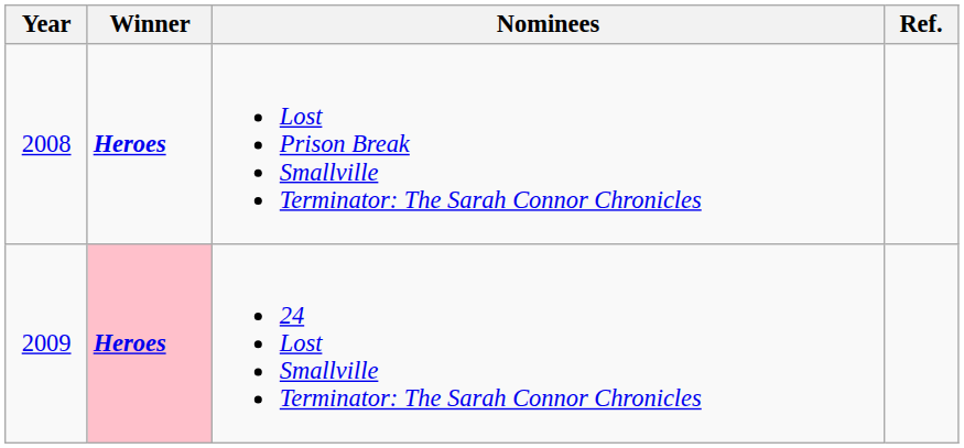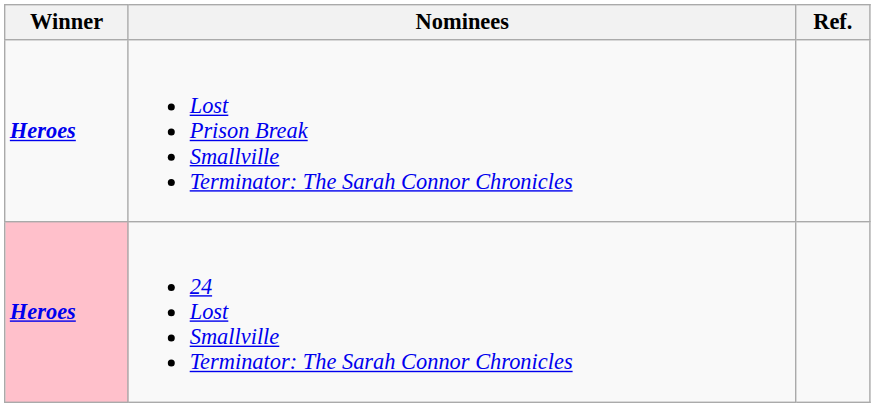- column: Year | 2008 | 2009
